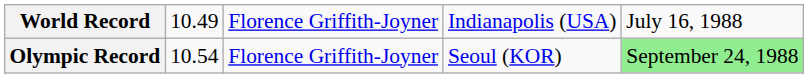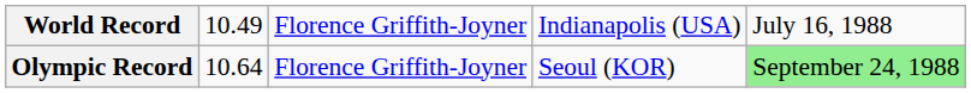Olympic Record | column 2: 10.54 -> 10.64
